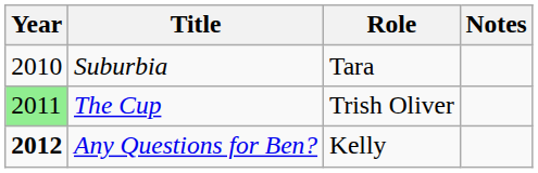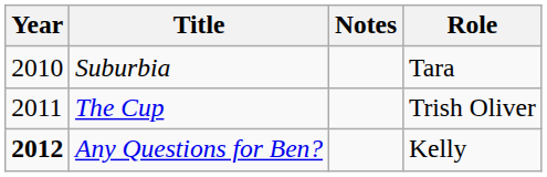columns swapped: Role <-> Notes
The Cup | Year: lightgreen background -> no background
